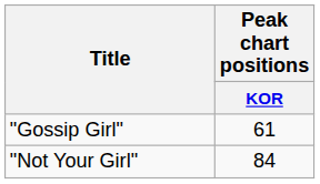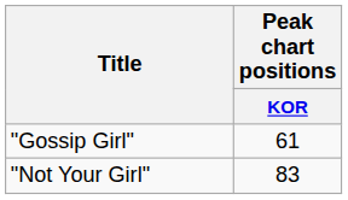"Not Your Girl" | Peak chart positions / KOR: 84 -> 83
